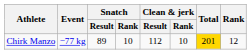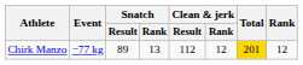Chirk Manzo | Snatch / Rank: 10 -> 13
Chirk Manzo | Clean & jerk / Rank: 10 -> 12
